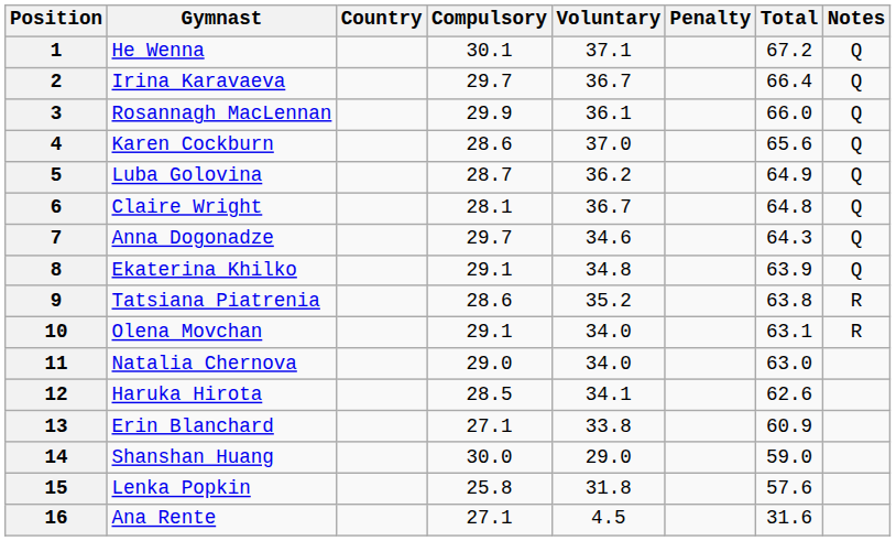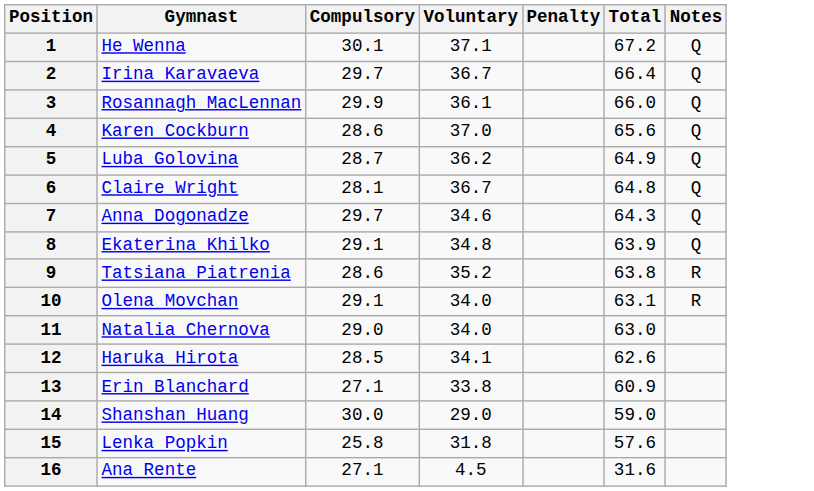- column: Country
